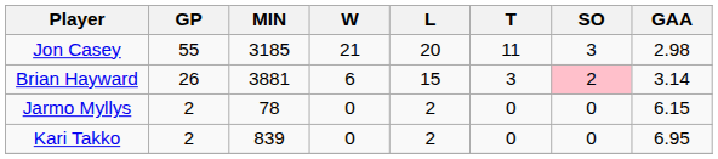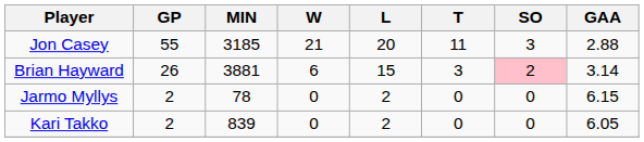Jon Casey | GAA: 2.98 -> 2.88
Kari Takko | GAA: 6.95 -> 6.05
